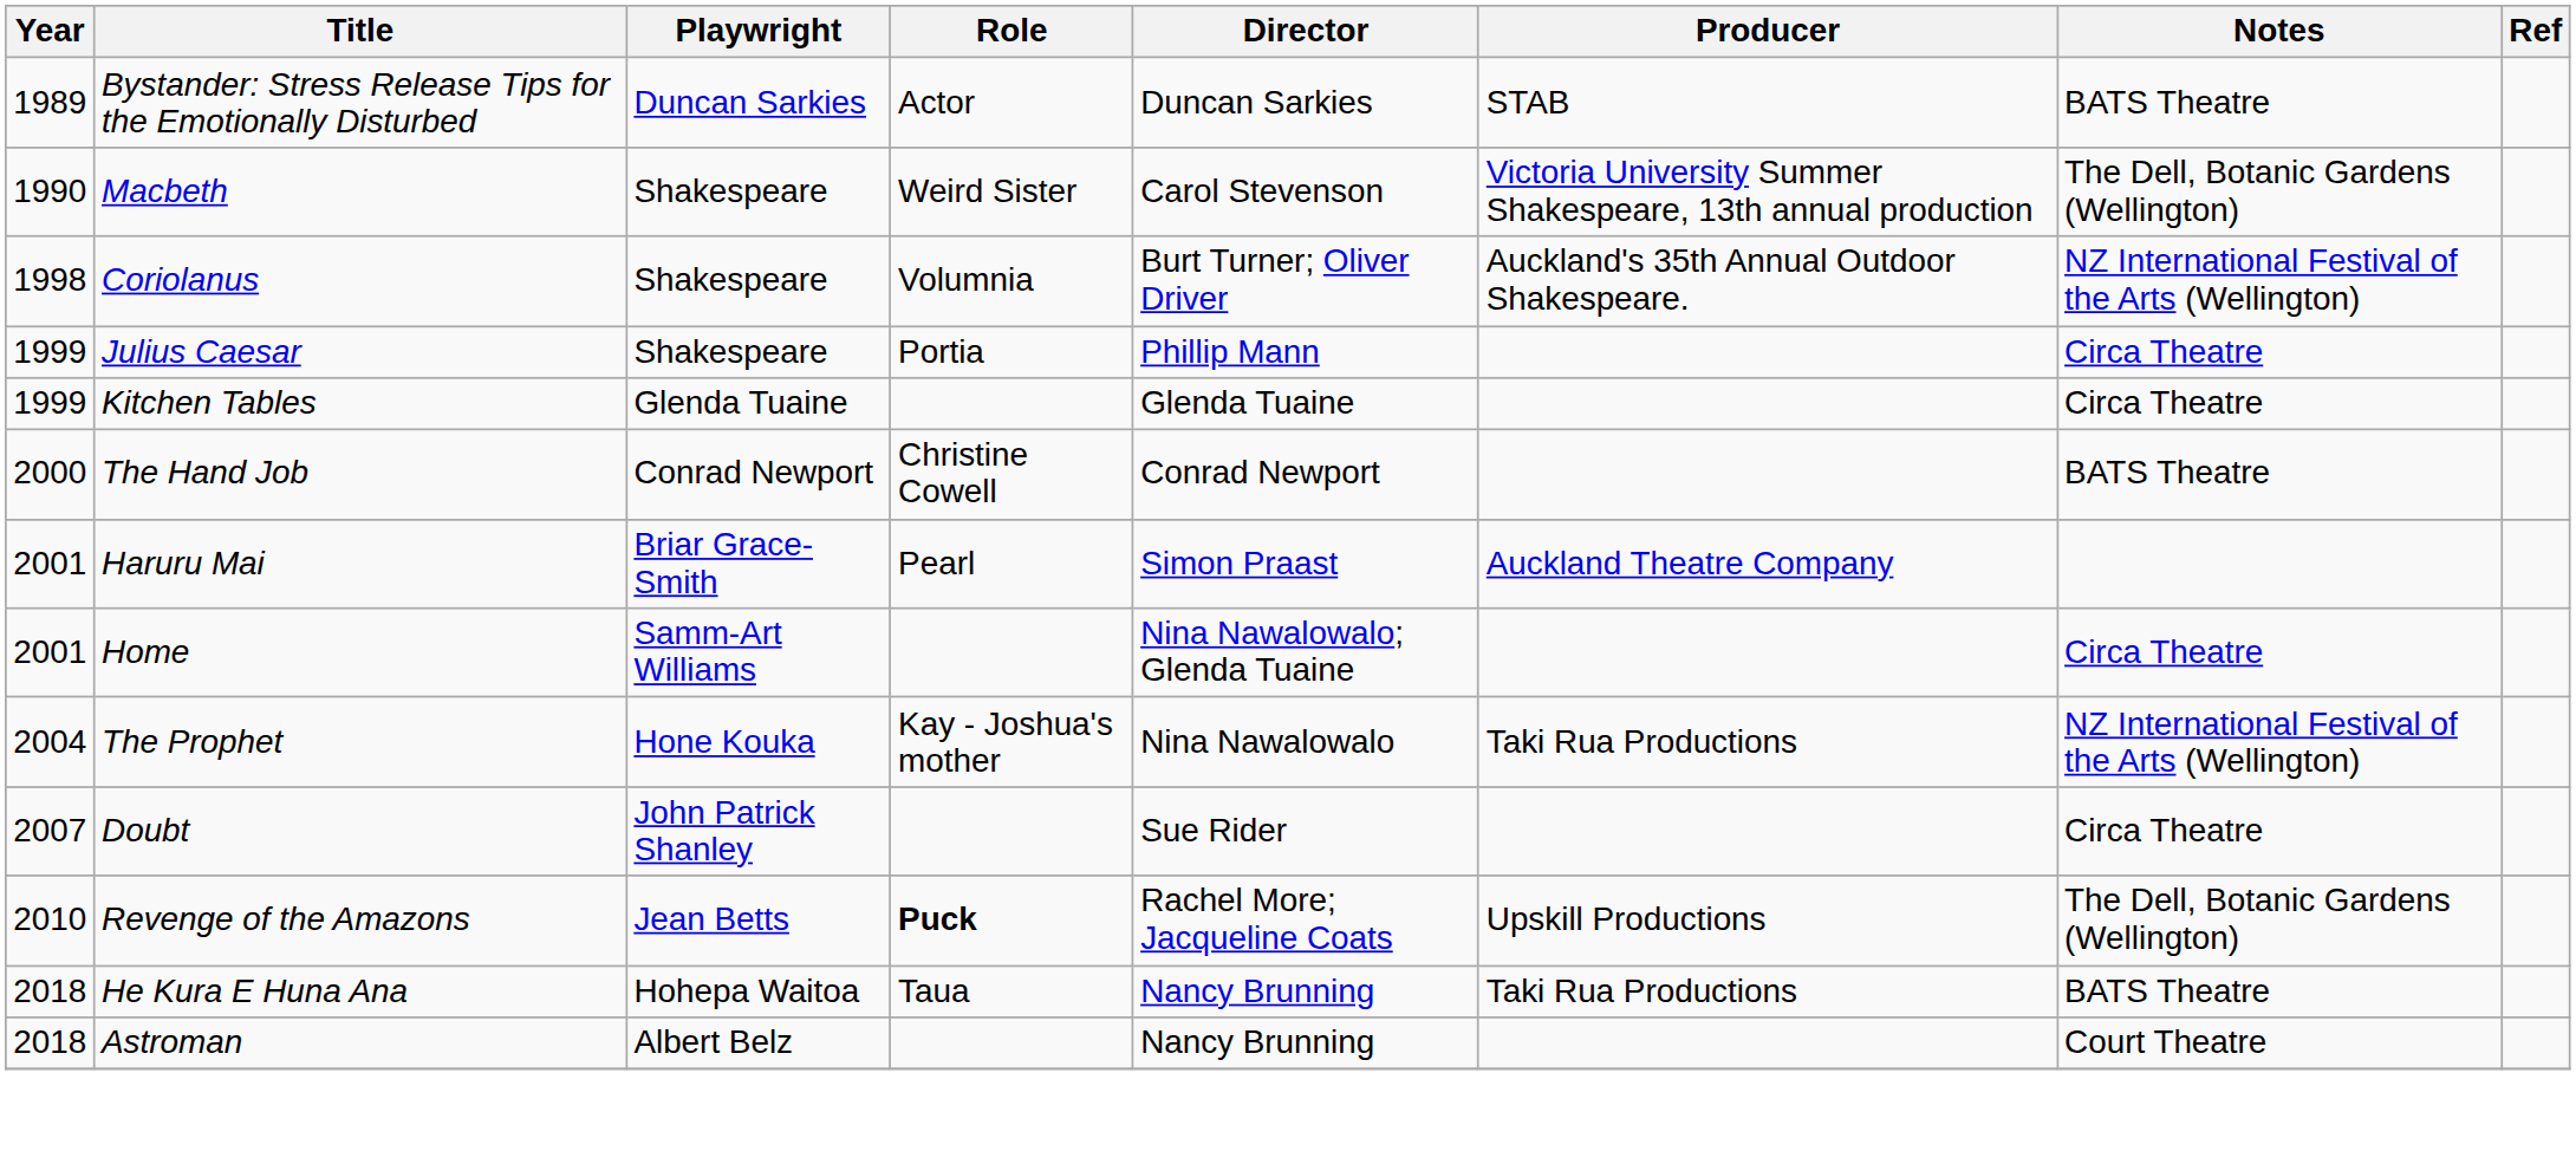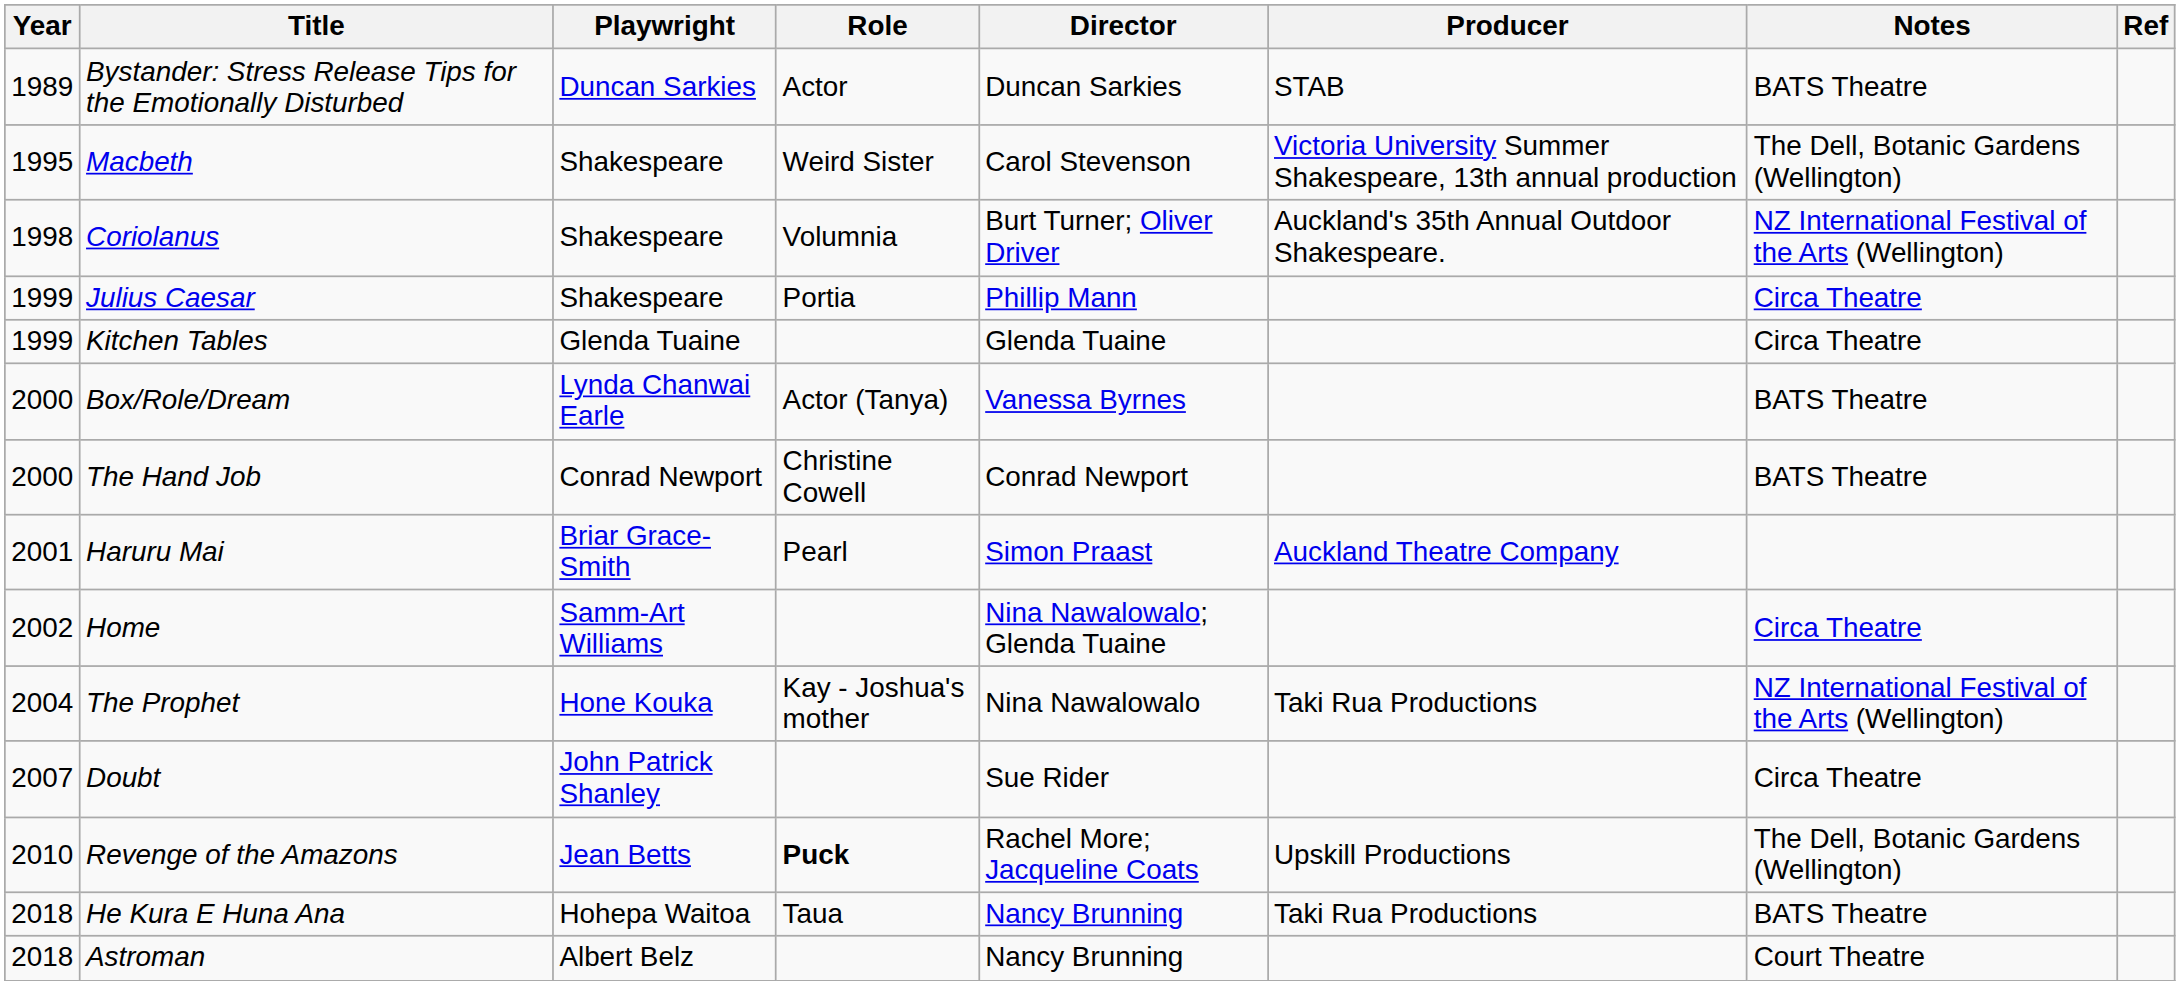Macbeth | Year: 1990 -> 1995
+ row: 2000 | Box/Role/Dream | Lynda Chanwai Earle | Actor (Tanya) | Vanessa Byrnes | BATS Theatre
Home | Year: 2001 -> 2002
